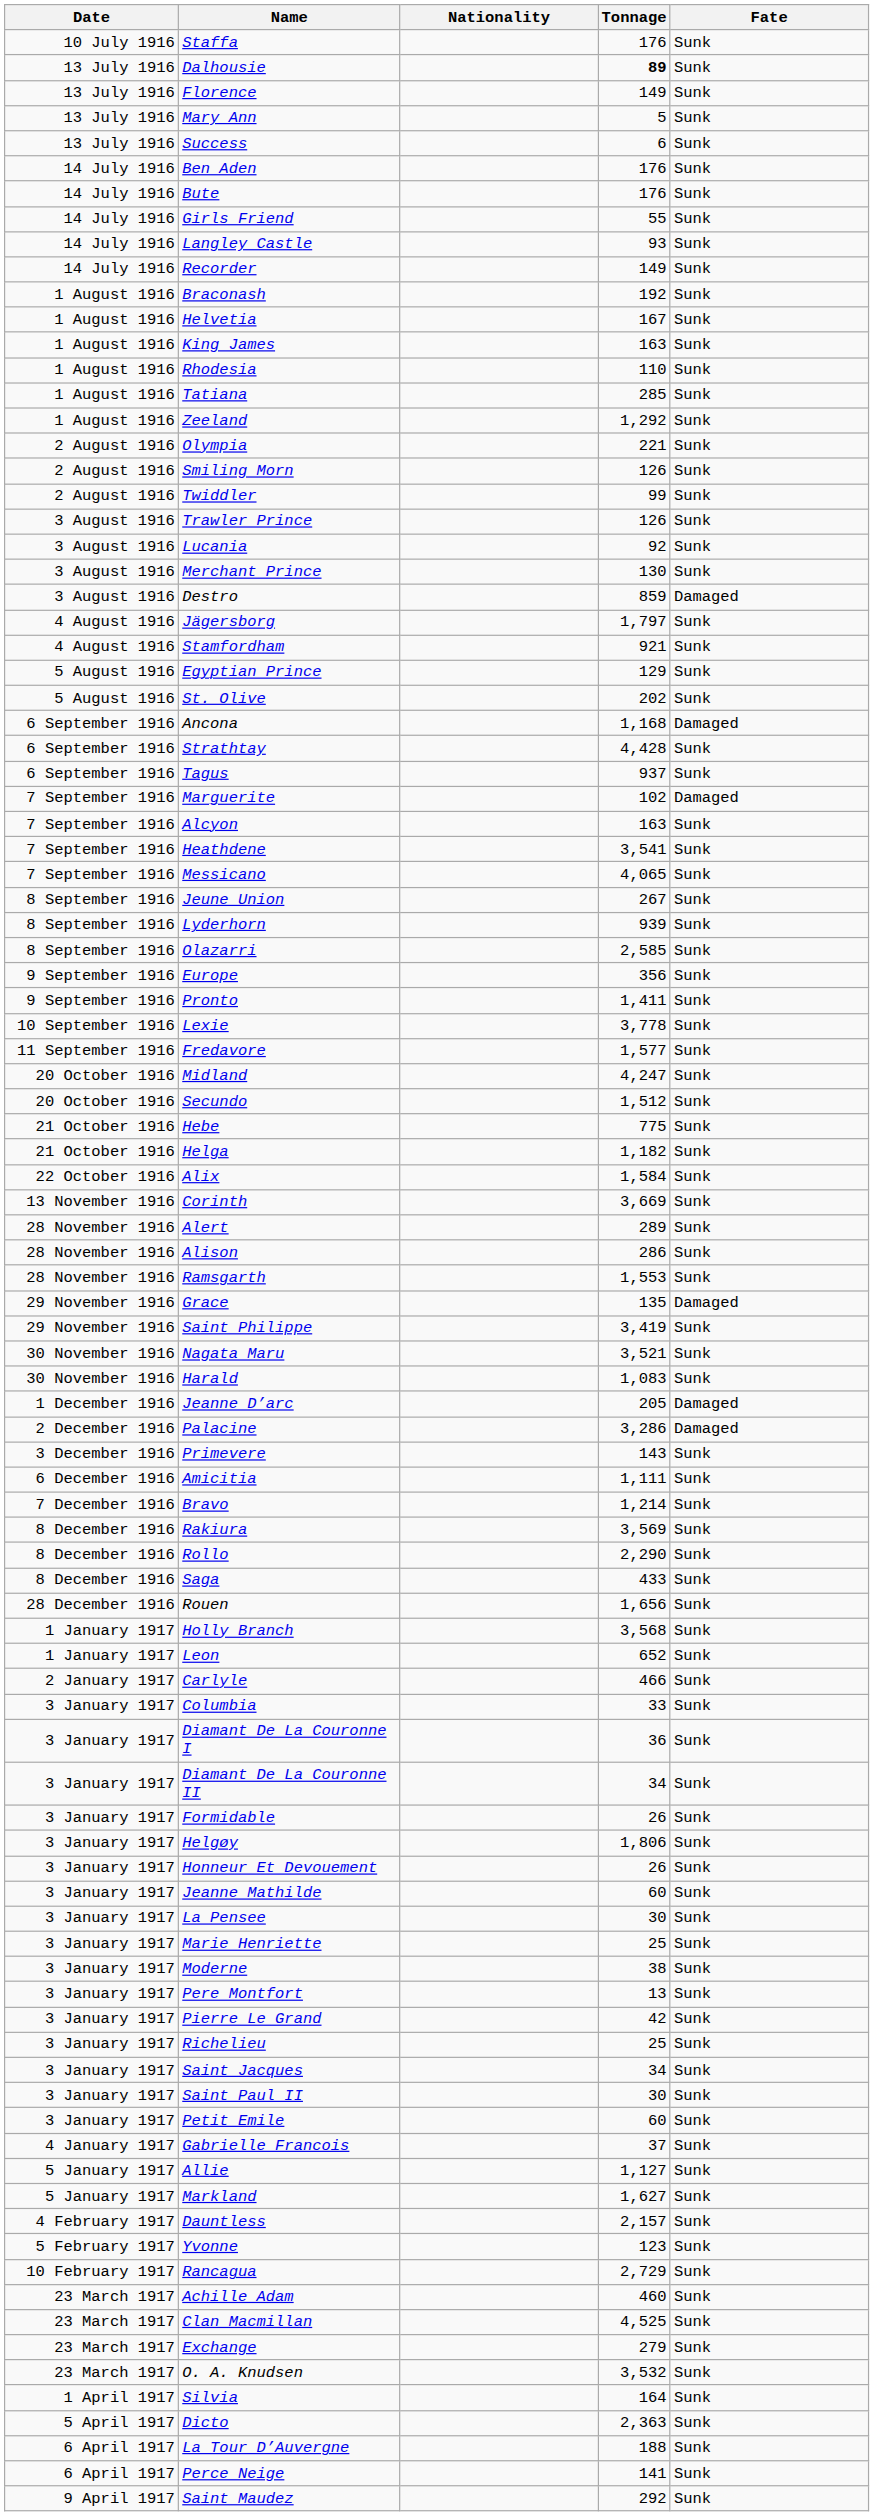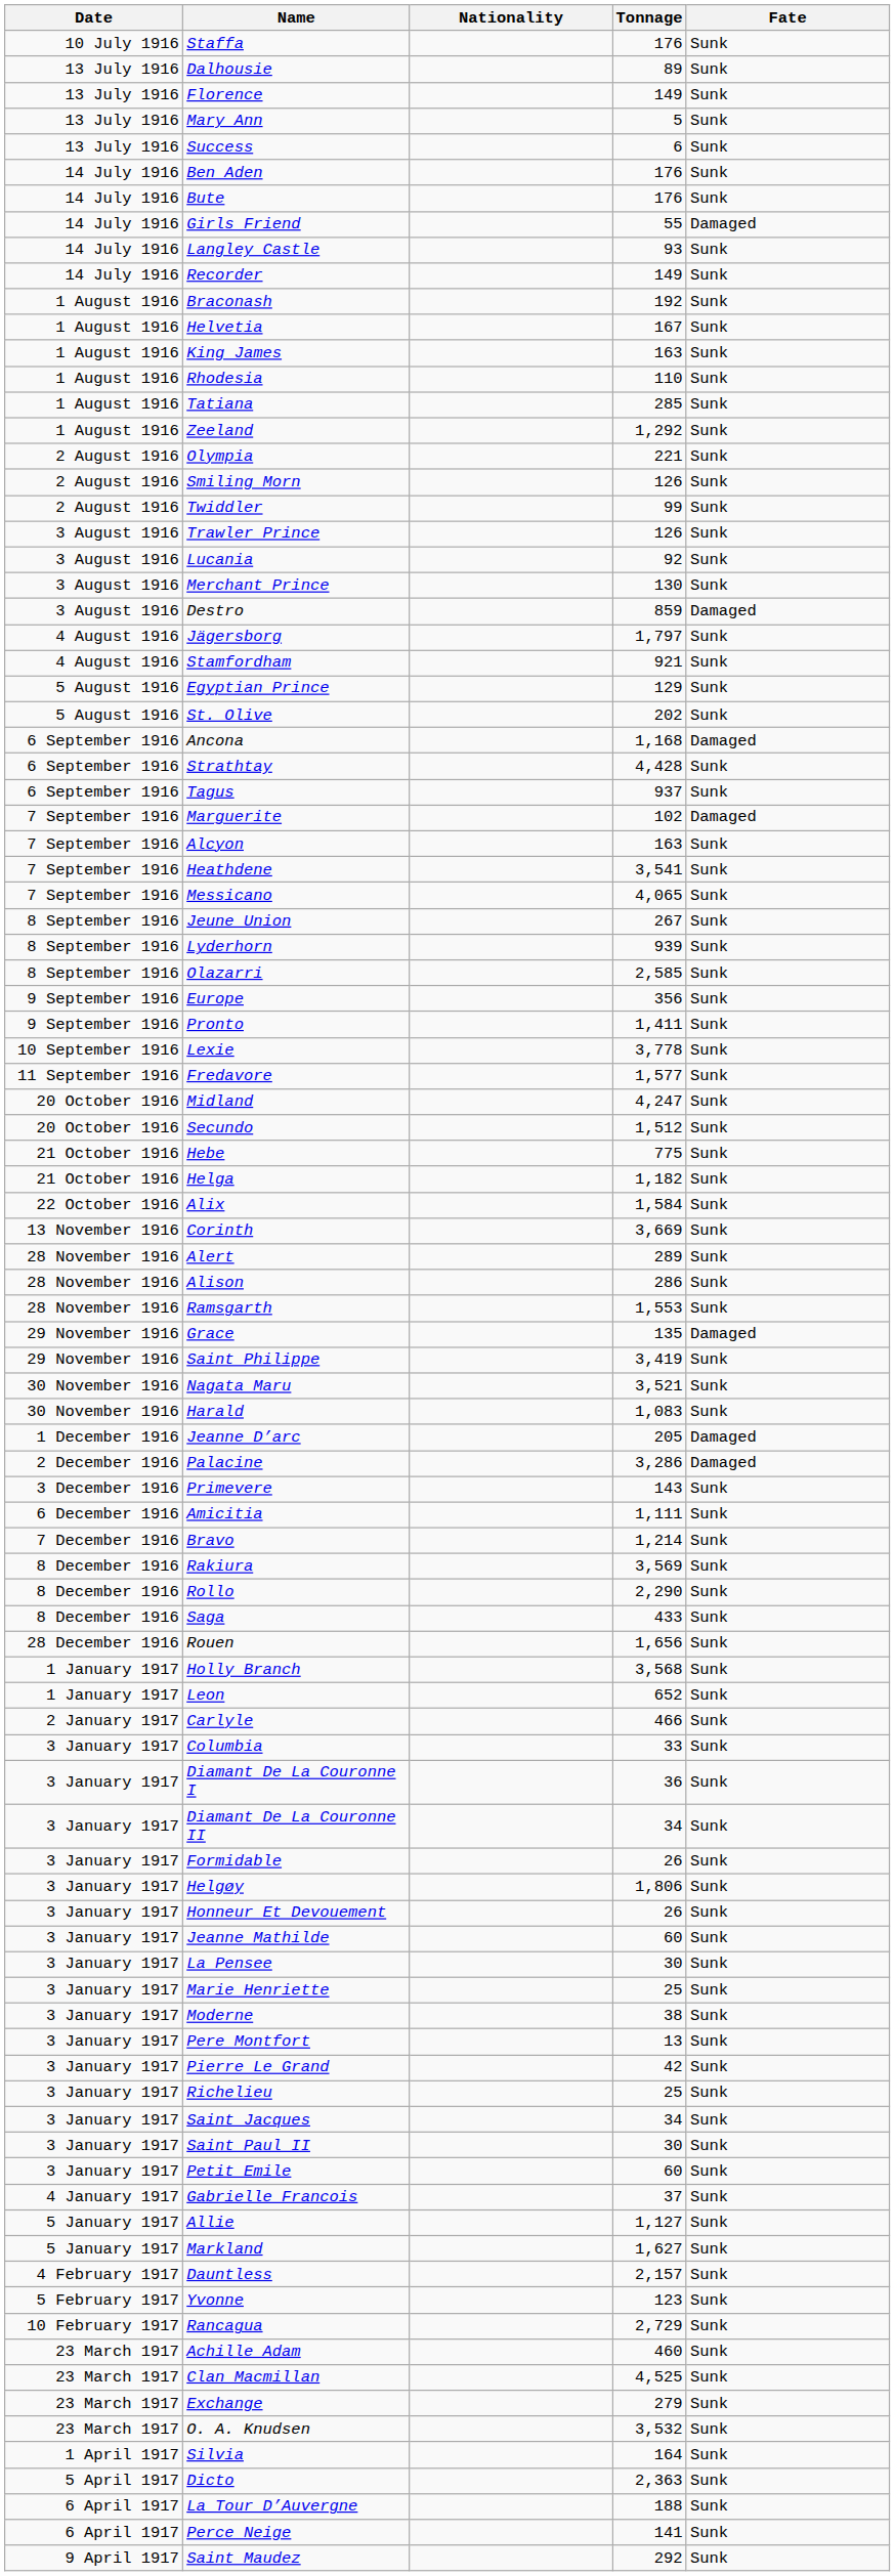Dalhousie | Tonnage: bold -> normal
Girls Friend | Fate: Sunk -> Damaged
